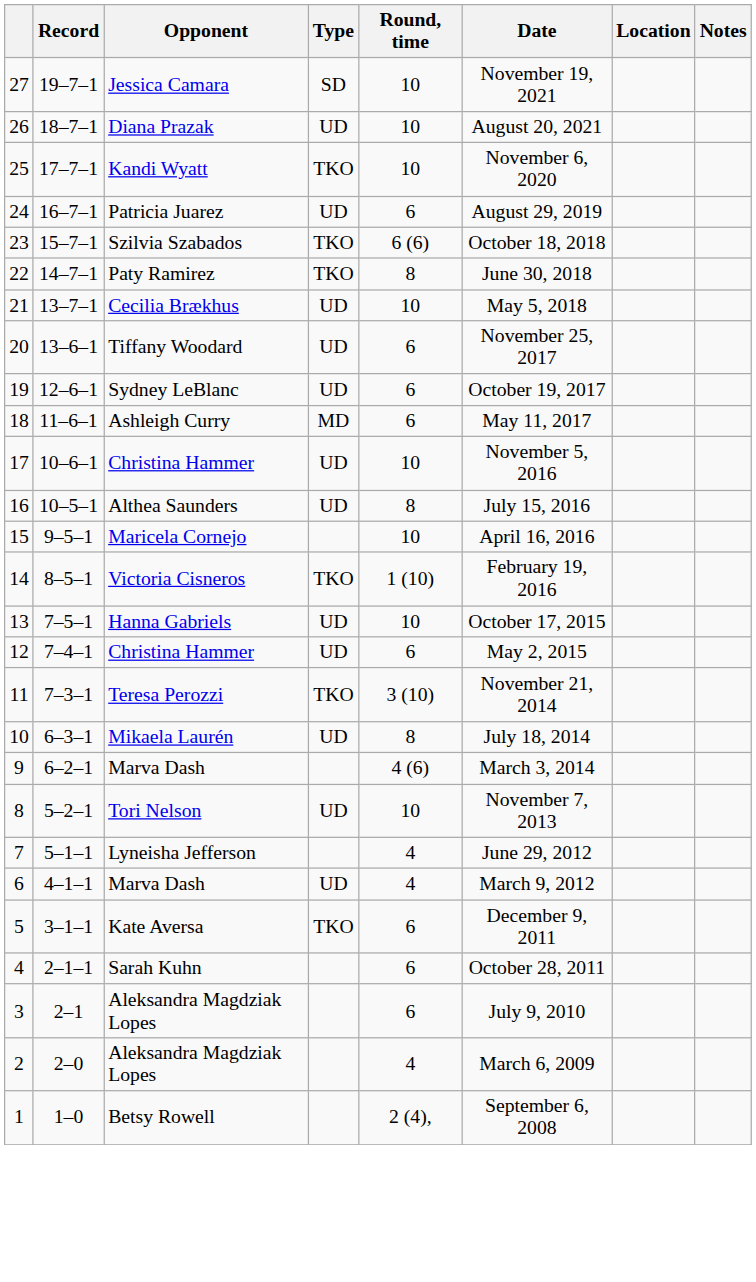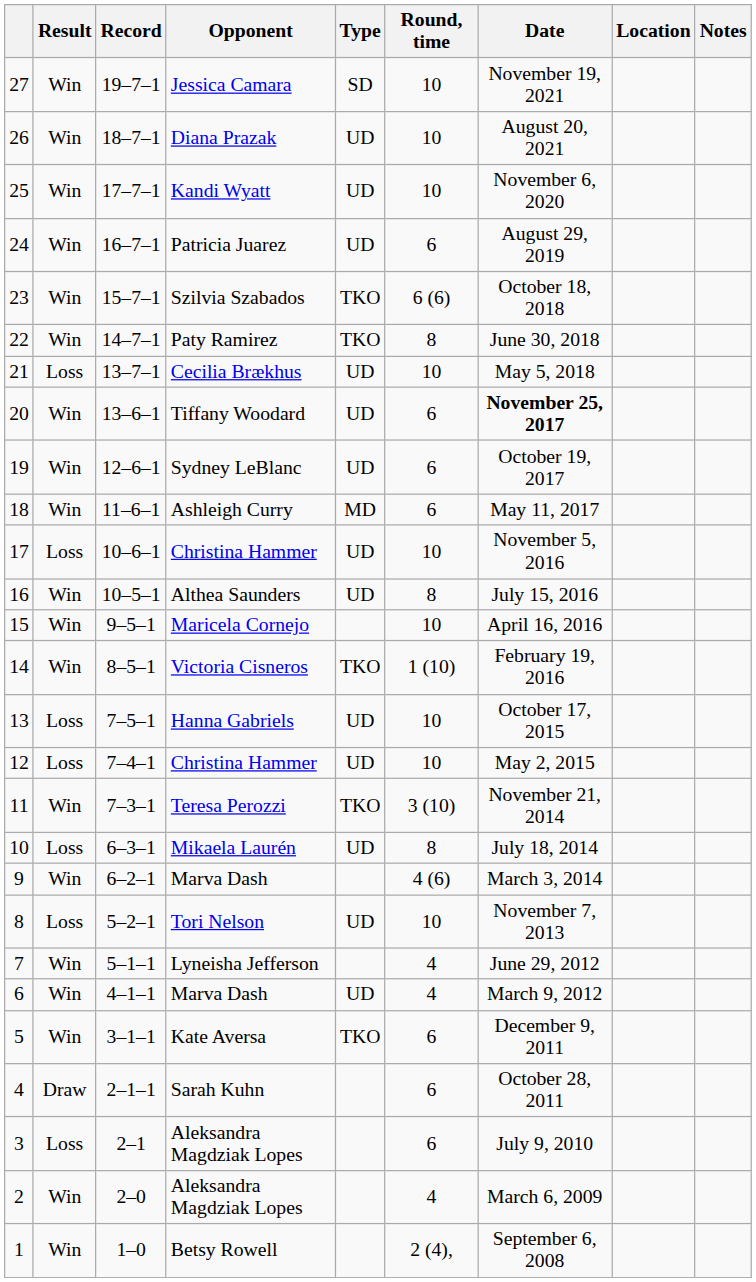+ column: Result | Win | Win | Win | Win | Win | Win | Loss | Win | Win | Win | Loss | Win | Win | Win | Loss | Loss | Win | Loss | Win | Loss | Win | Win | Win | Draw | Loss | Win | Win
25 | Type: TKO -> UD
20 | Date: normal -> bold
12 | Round, time: 6 -> 10
